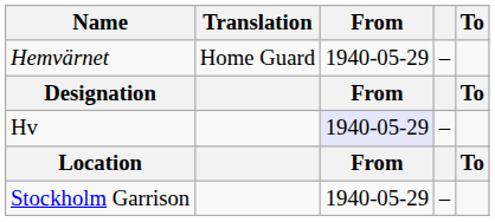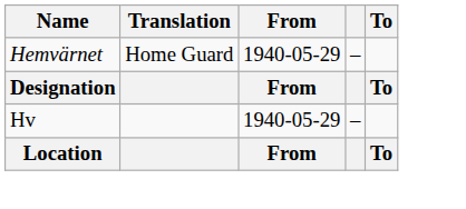Hv | From: lavender background -> no background
- row: Stockholm Garrison | 1940-05-29 | –
